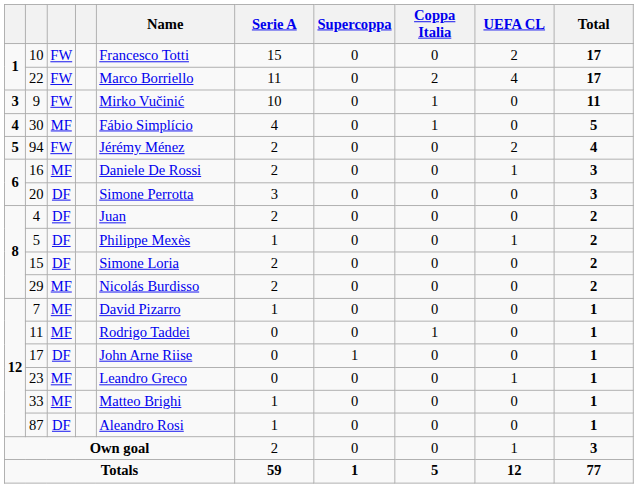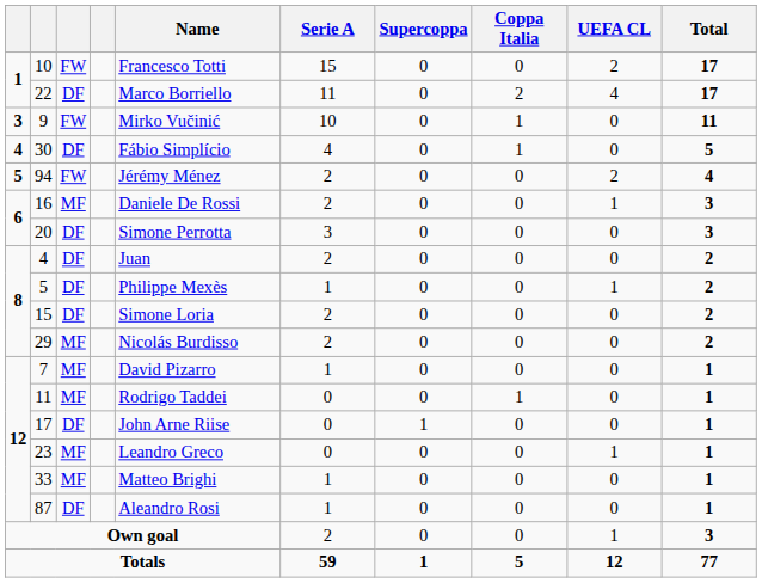22 | column 3: FW -> DF
30 | column 3: MF -> DF
